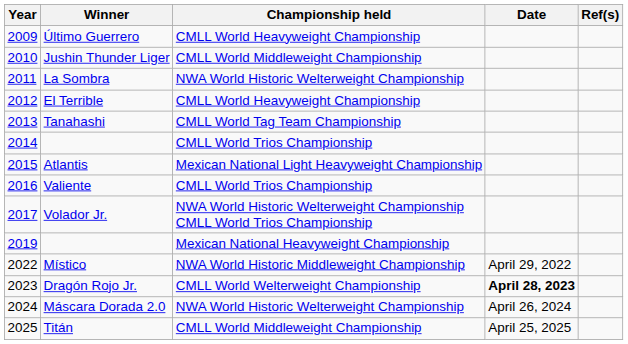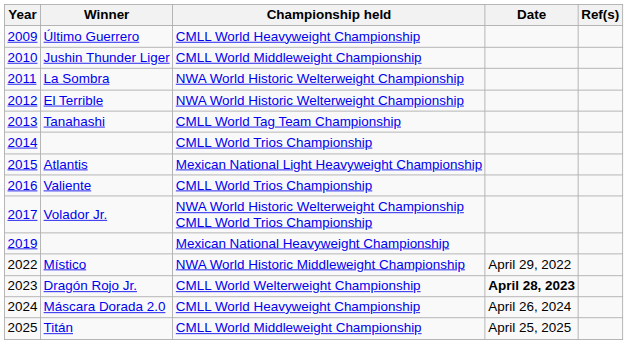El Terrible | Championship held: CMLL World Heavyweight Championship -> NWA World Historic Welterweight Championship
Máscara Dorada 2.0 | Championship held: NWA World Historic Welterweight Championship -> CMLL World Heavyweight Championship
